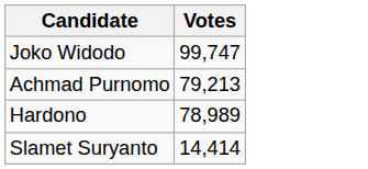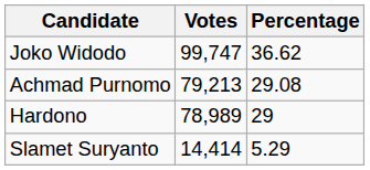+ column: Percentage | 36.62 | 29.08 | 29 | 5.29
